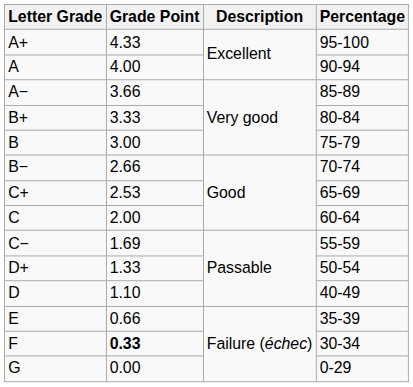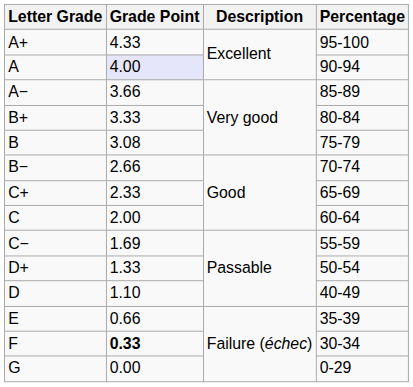A | Grade Point: no background -> lavender background
B | Grade Point: 3.00 -> 3.08
C+ | Grade Point: 2.53 -> 2.33
